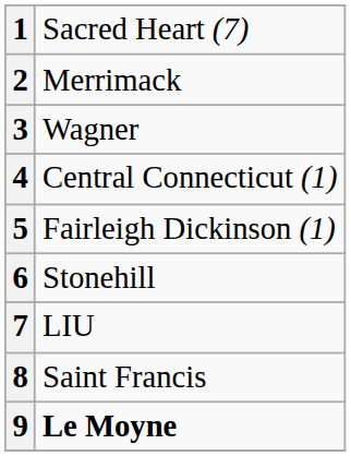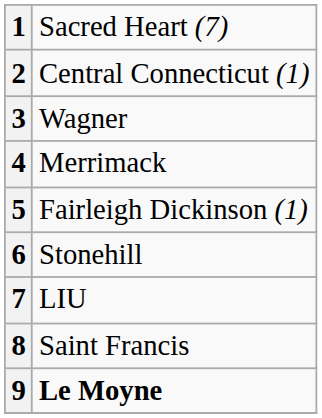2 | column 2: Merrimack -> Central Connecticut (1)
4 | column 2: Central Connecticut (1) -> Merrimack
